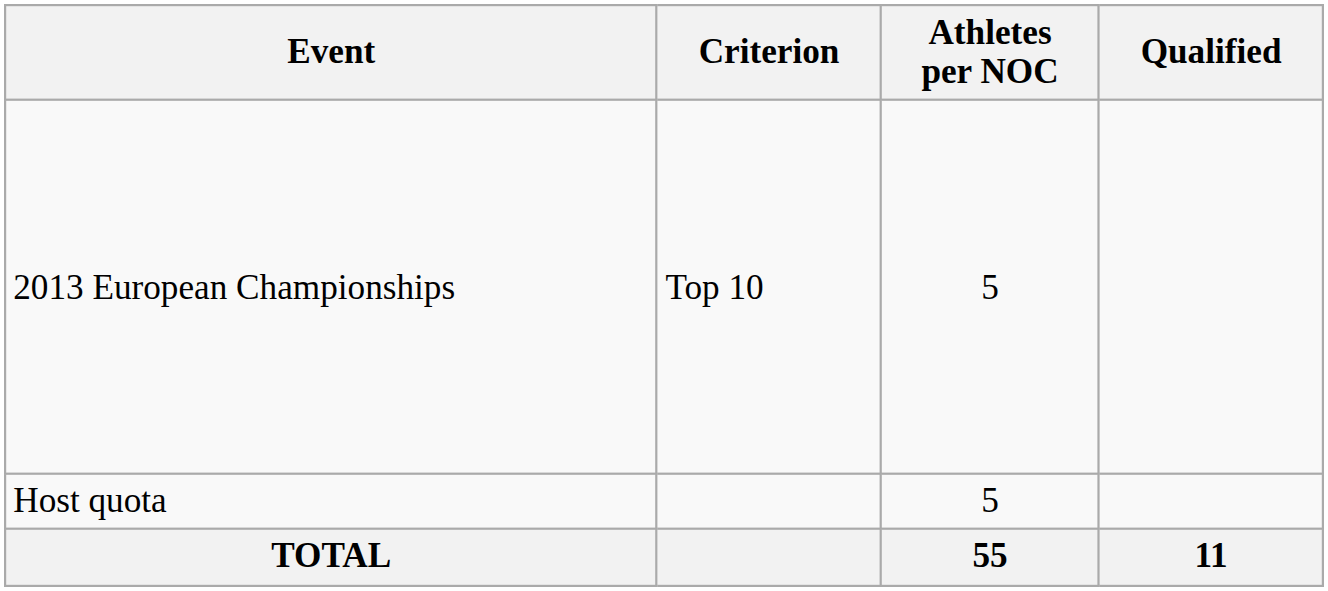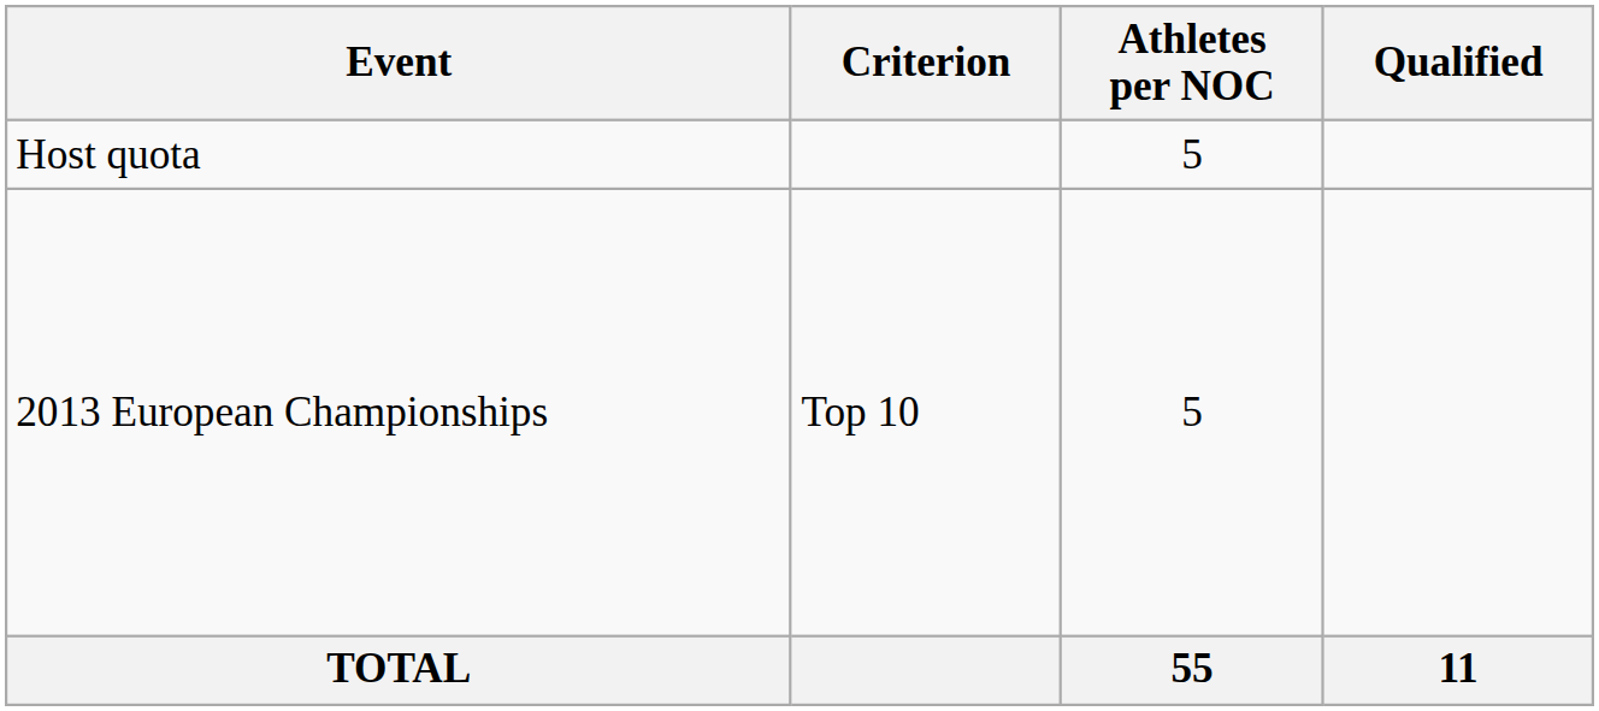rows swapped: Host quota <-> 2013 European Championships
